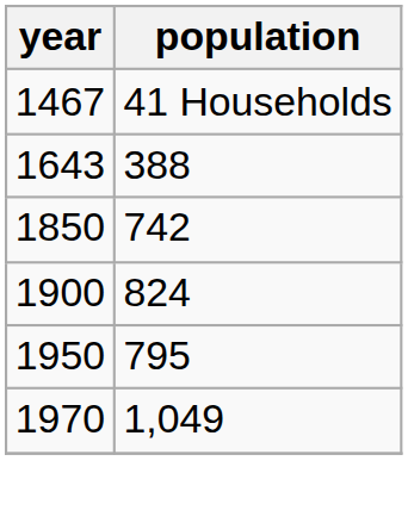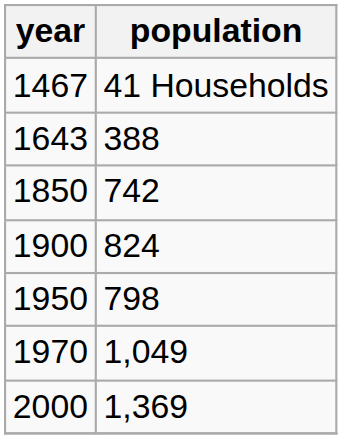1950 | population: 795 -> 798
+ row: 2000 | 1,369
